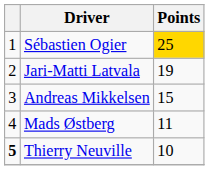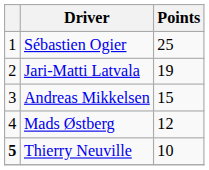Sébastien Ogier | Points: gold background -> no background
Mads Østberg | Points: 11 -> 12
